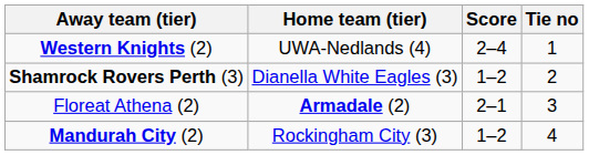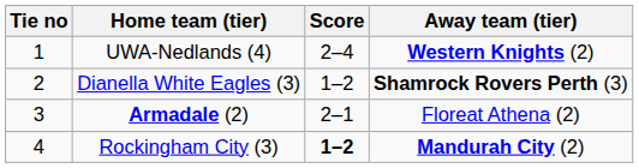columns swapped: Tie no <-> Away team (tier)
Rockingham City (3) | Score: normal -> bold
